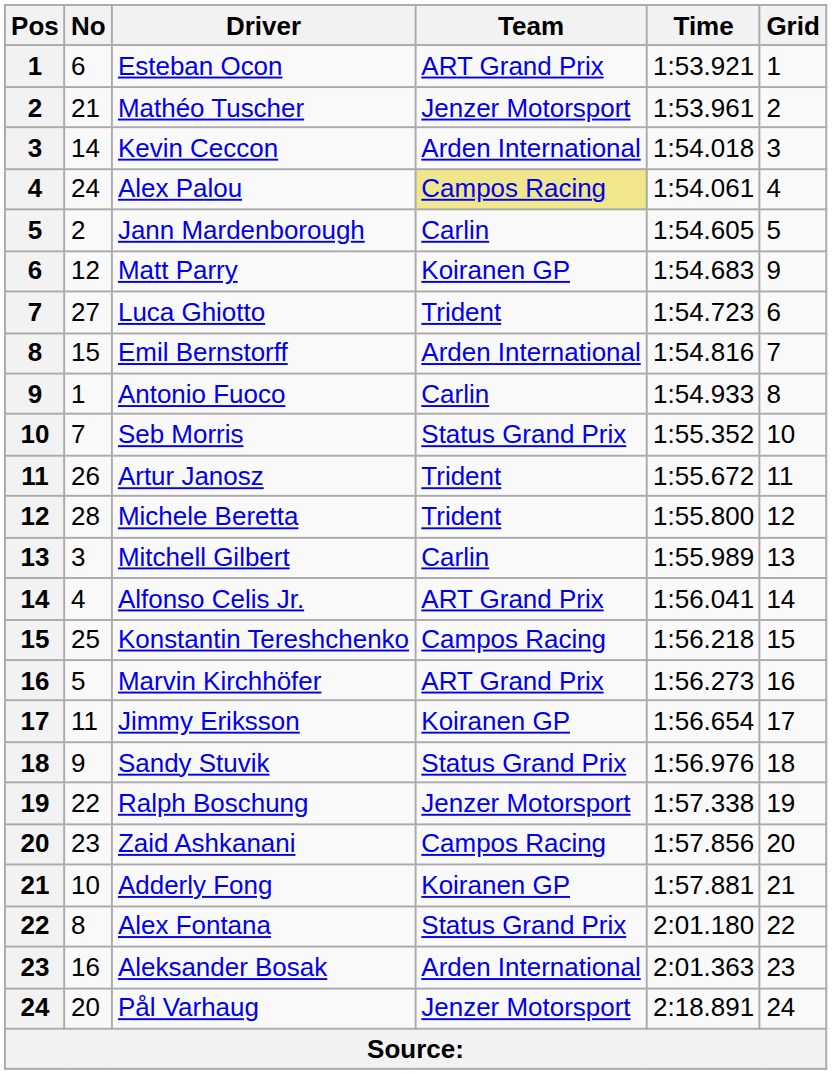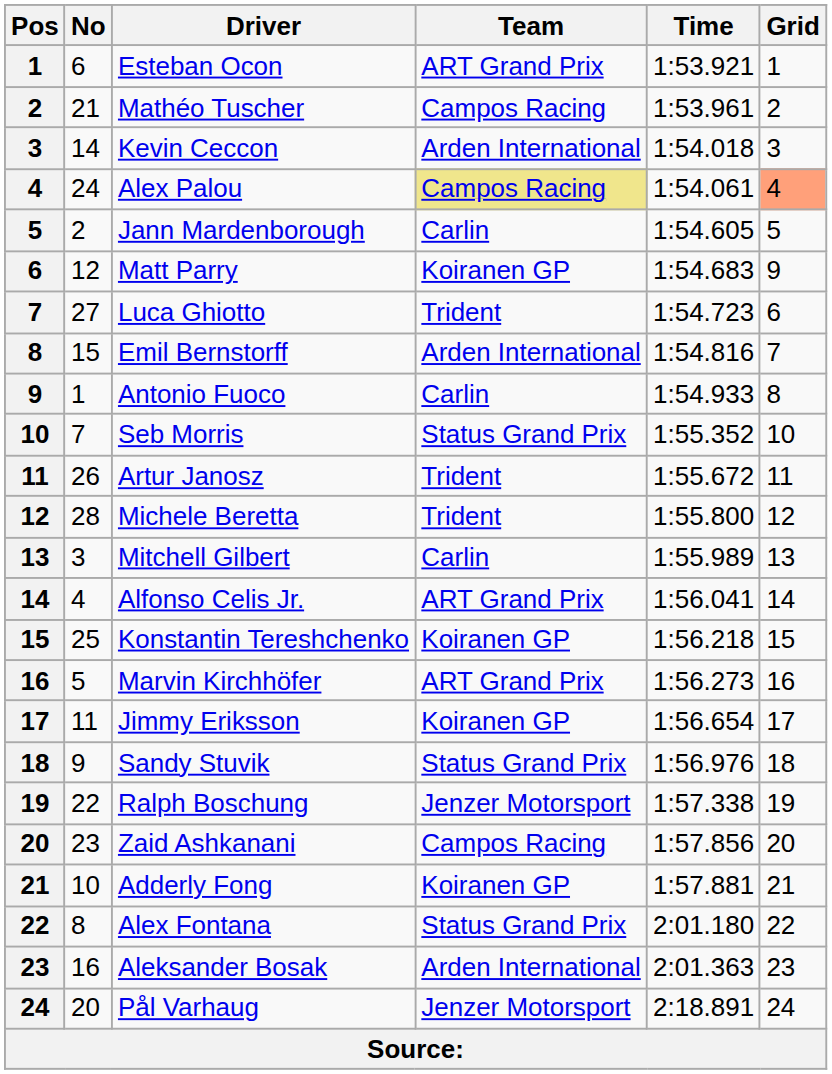Mathéo Tuscher | Team: Jenzer Motorsport -> Campos Racing
Alex Palou | Grid: no background -> lightsalmon background
Konstantin Tereshchenko | Team: Campos Racing -> Koiranen GP
